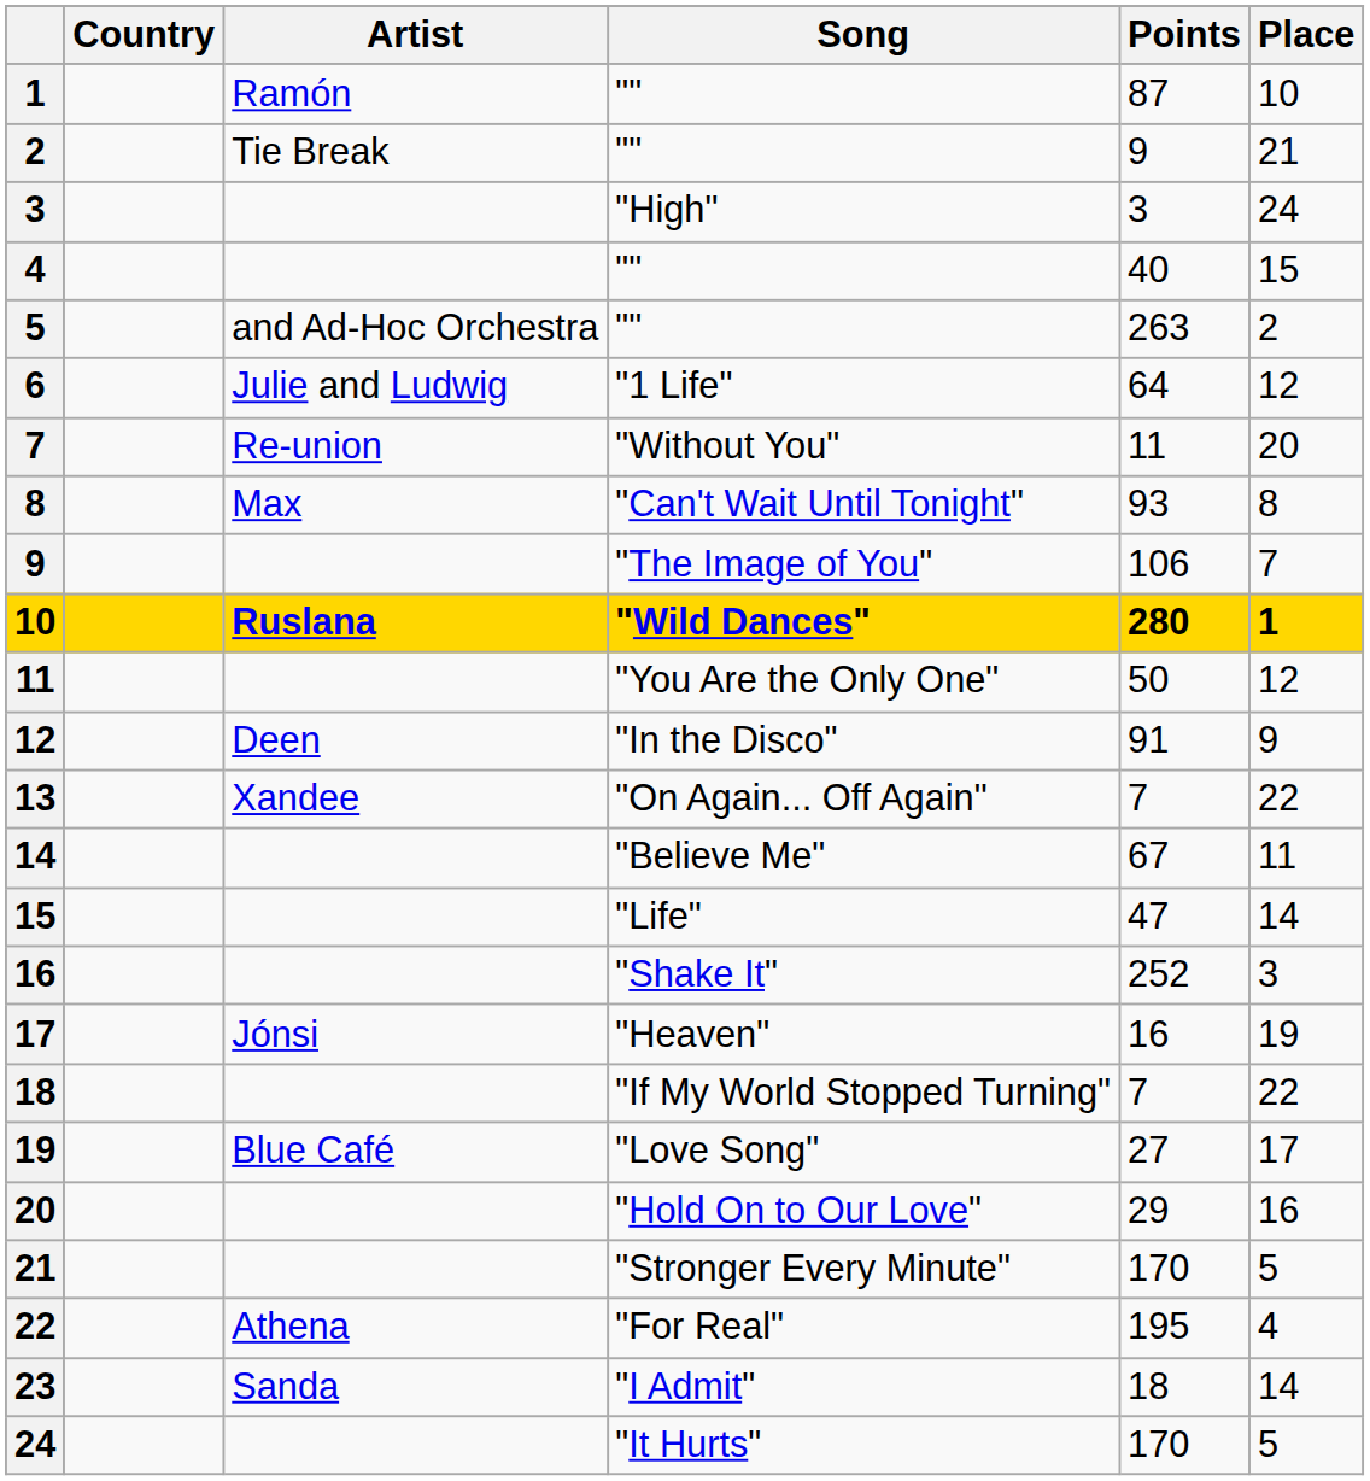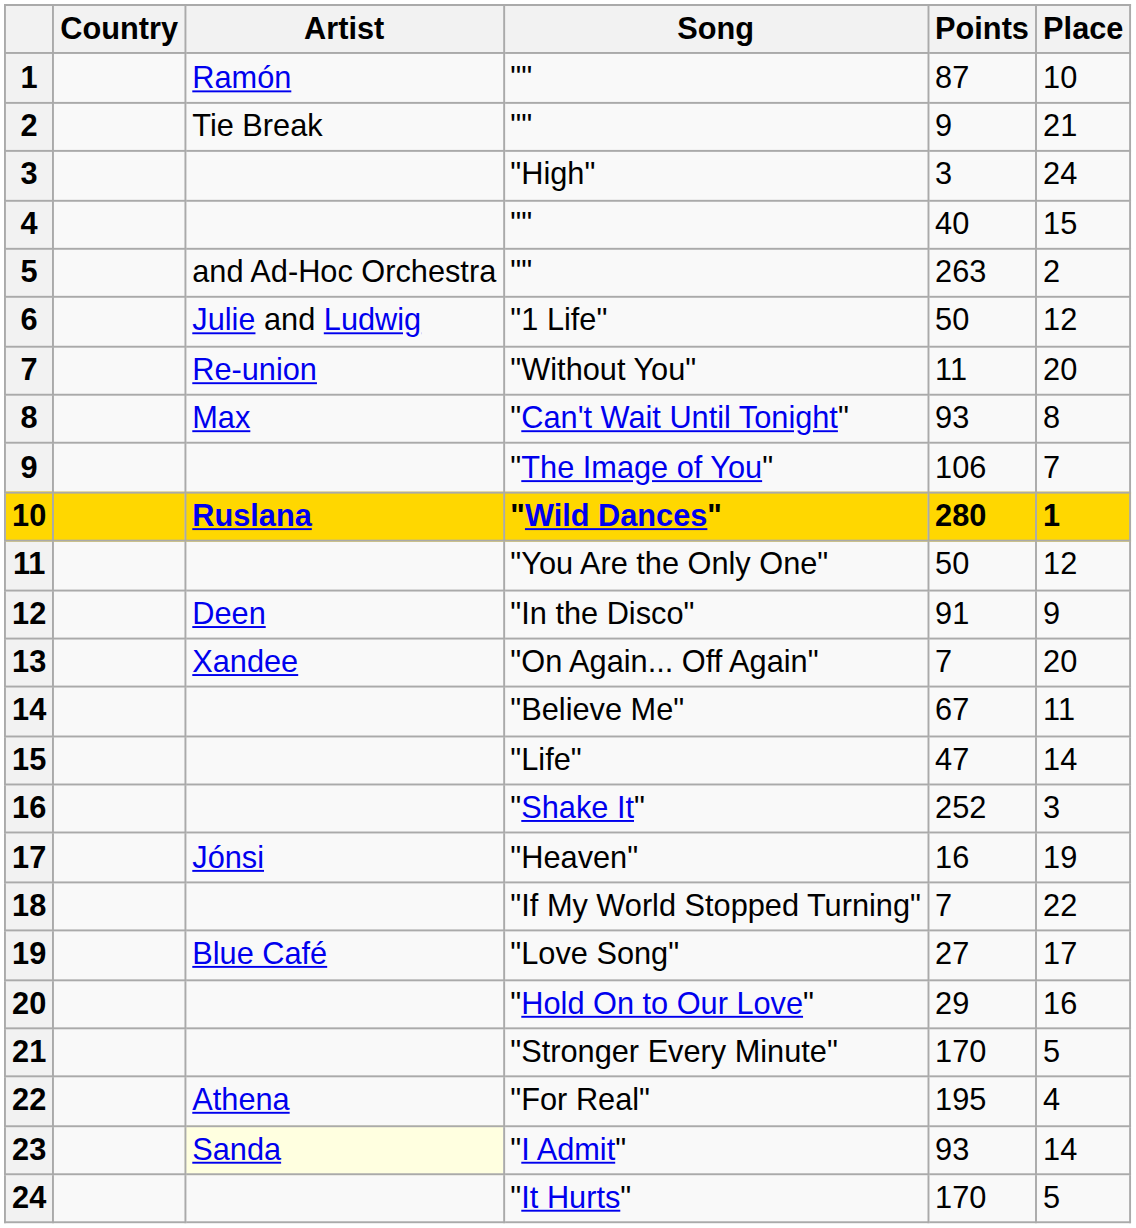6 | Points: 64 -> 50
13 | Place: 22 -> 20
23 | Artist: no background -> lightyellow background
23 | Points: 18 -> 93
